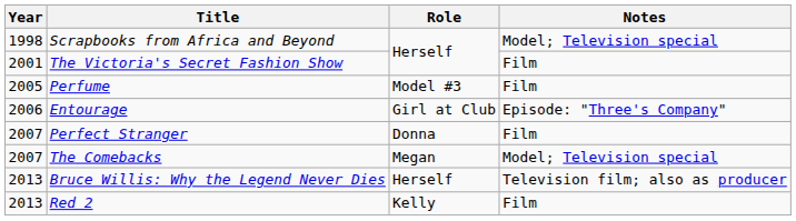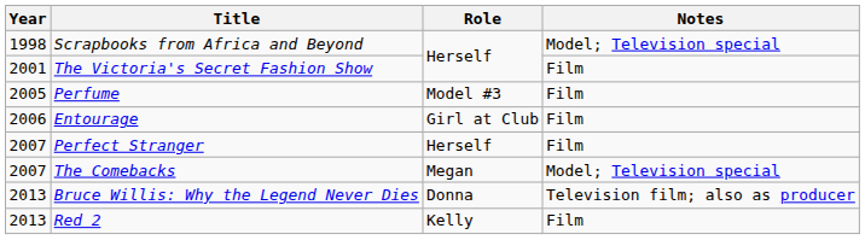Entourage | Notes: Episode: "Three's Company" -> Film
Perfect Stranger | Role: Donna -> Herself
Bruce Willis: Why the Legend Never Dies | Role: Herself -> Donna
